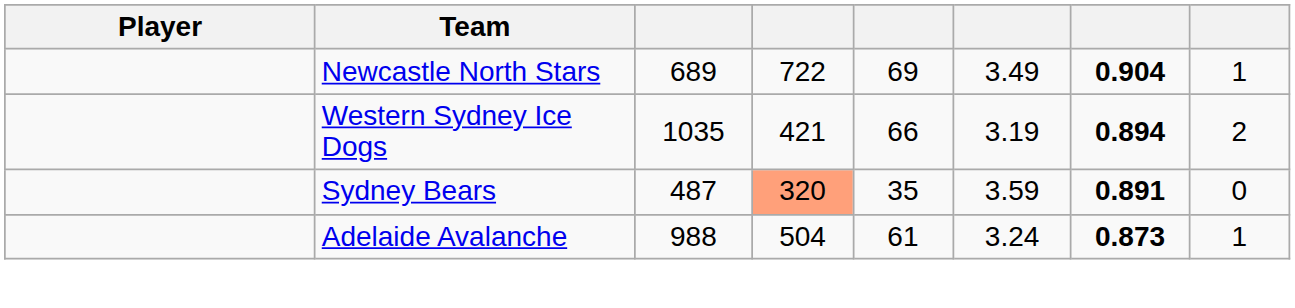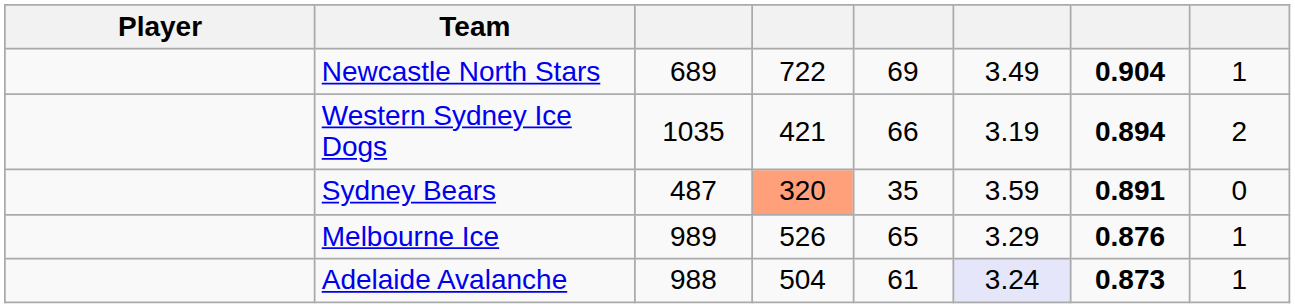+ row: Melbourne Ice | 989 | 526 | 65 | 3.29 | 0.876 | 1
Adelaide Avalanche | column 6: no background -> lavender background
